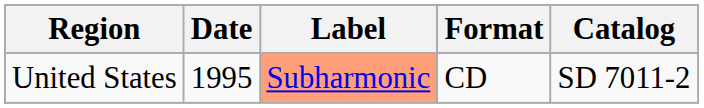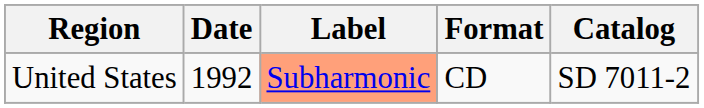United States | Date: 1995 -> 1992
